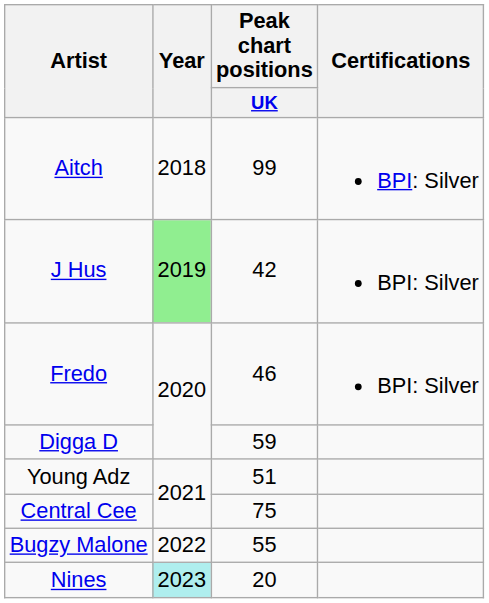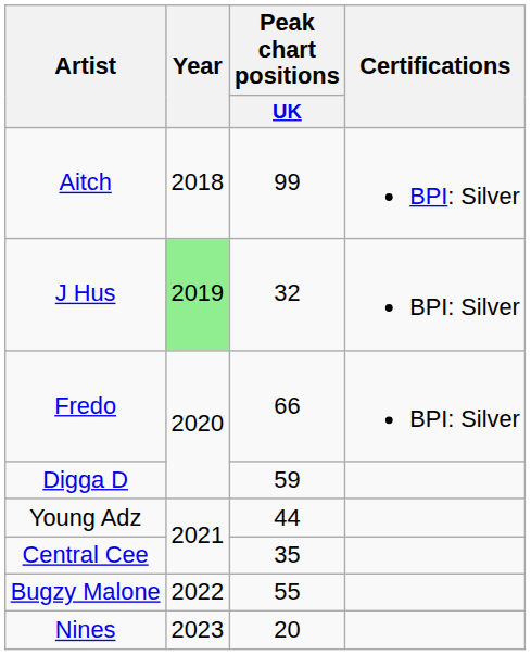J Hus | Peak chart positions / UK: 42 -> 32
Fredo | Peak chart positions / UK: 46 -> 66
Young Adz | Peak chart positions / UK: 51 -> 44
Central Cee | Peak chart positions / UK: 75 -> 35
Nines | Year: paleturquoise background -> no background
